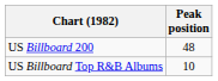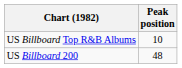rows swapped: US Billboard 200 <-> US Billboard Top R&B Albums
